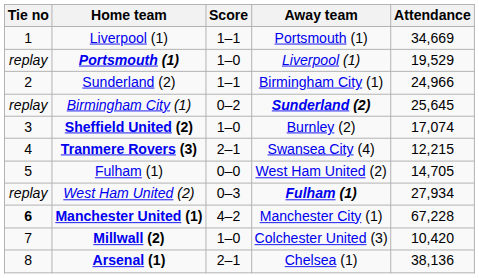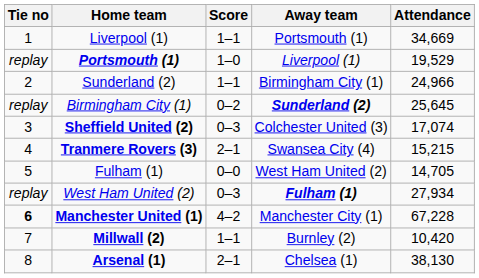Sheffield United (2) | Score: 1–0 -> 0–3
Sheffield United (2) | Away team: Burnley (2) -> Colchester United (3)
Tranmere Rovers (3) | Attendance: 12,215 -> 15,215
Millwall (2) | Score: 1–0 -> 1–1
Millwall (2) | Away team: Colchester United (3) -> Burnley (2)
Arsenal (1) | Attendance: 38,136 -> 38,130
